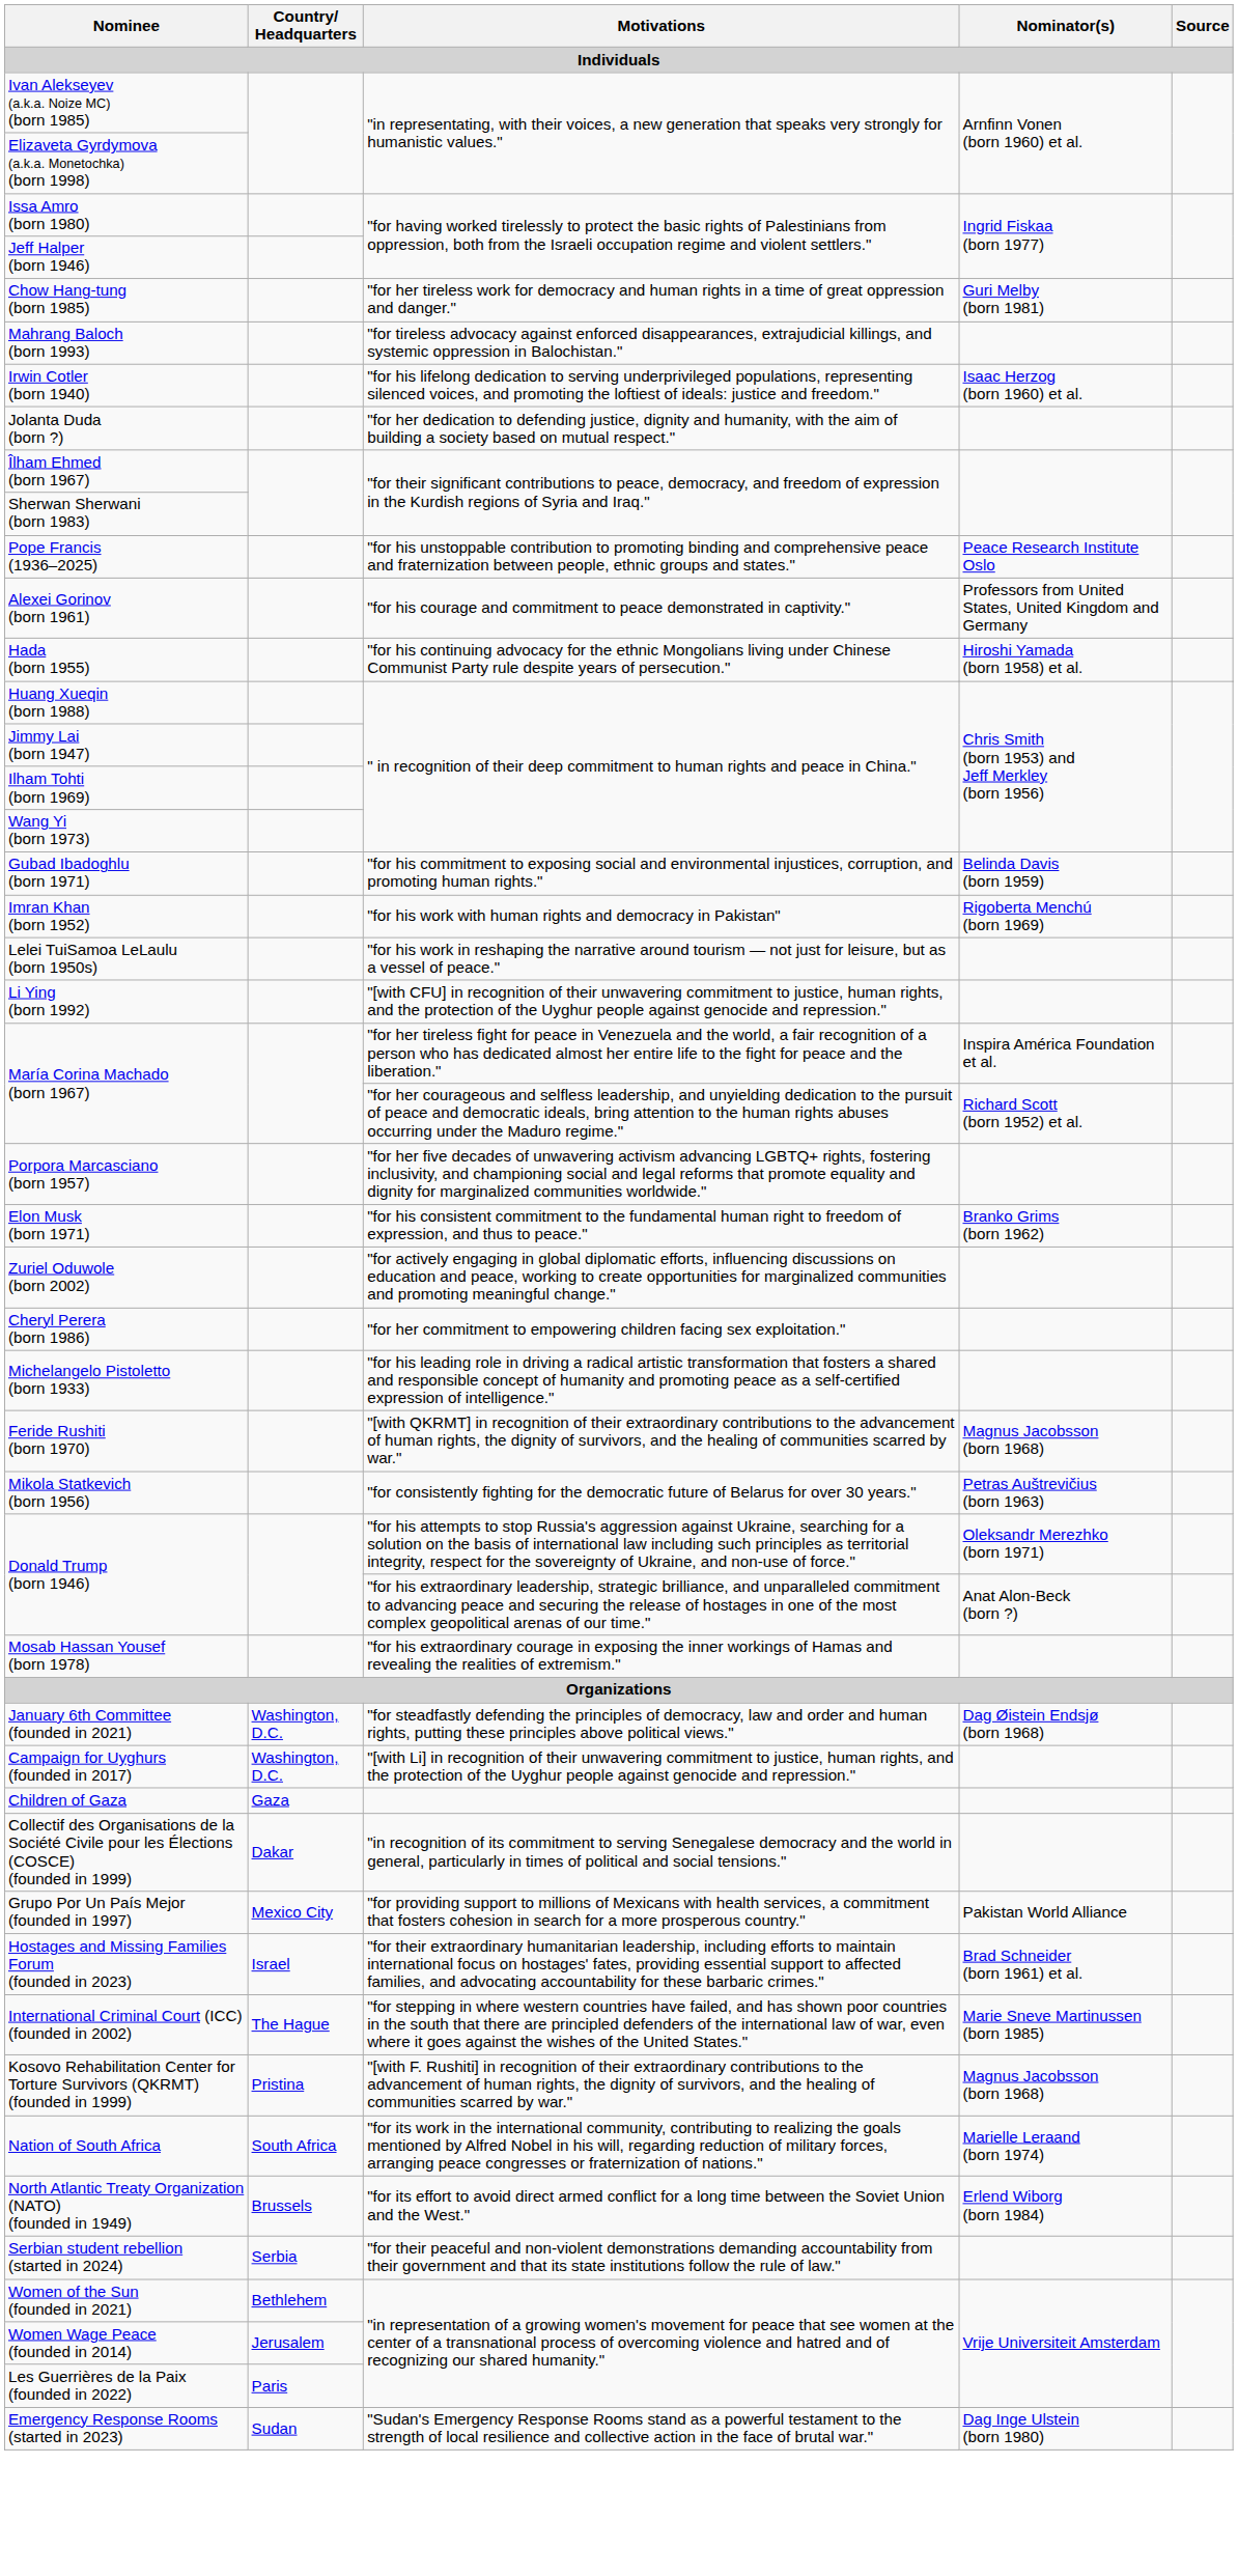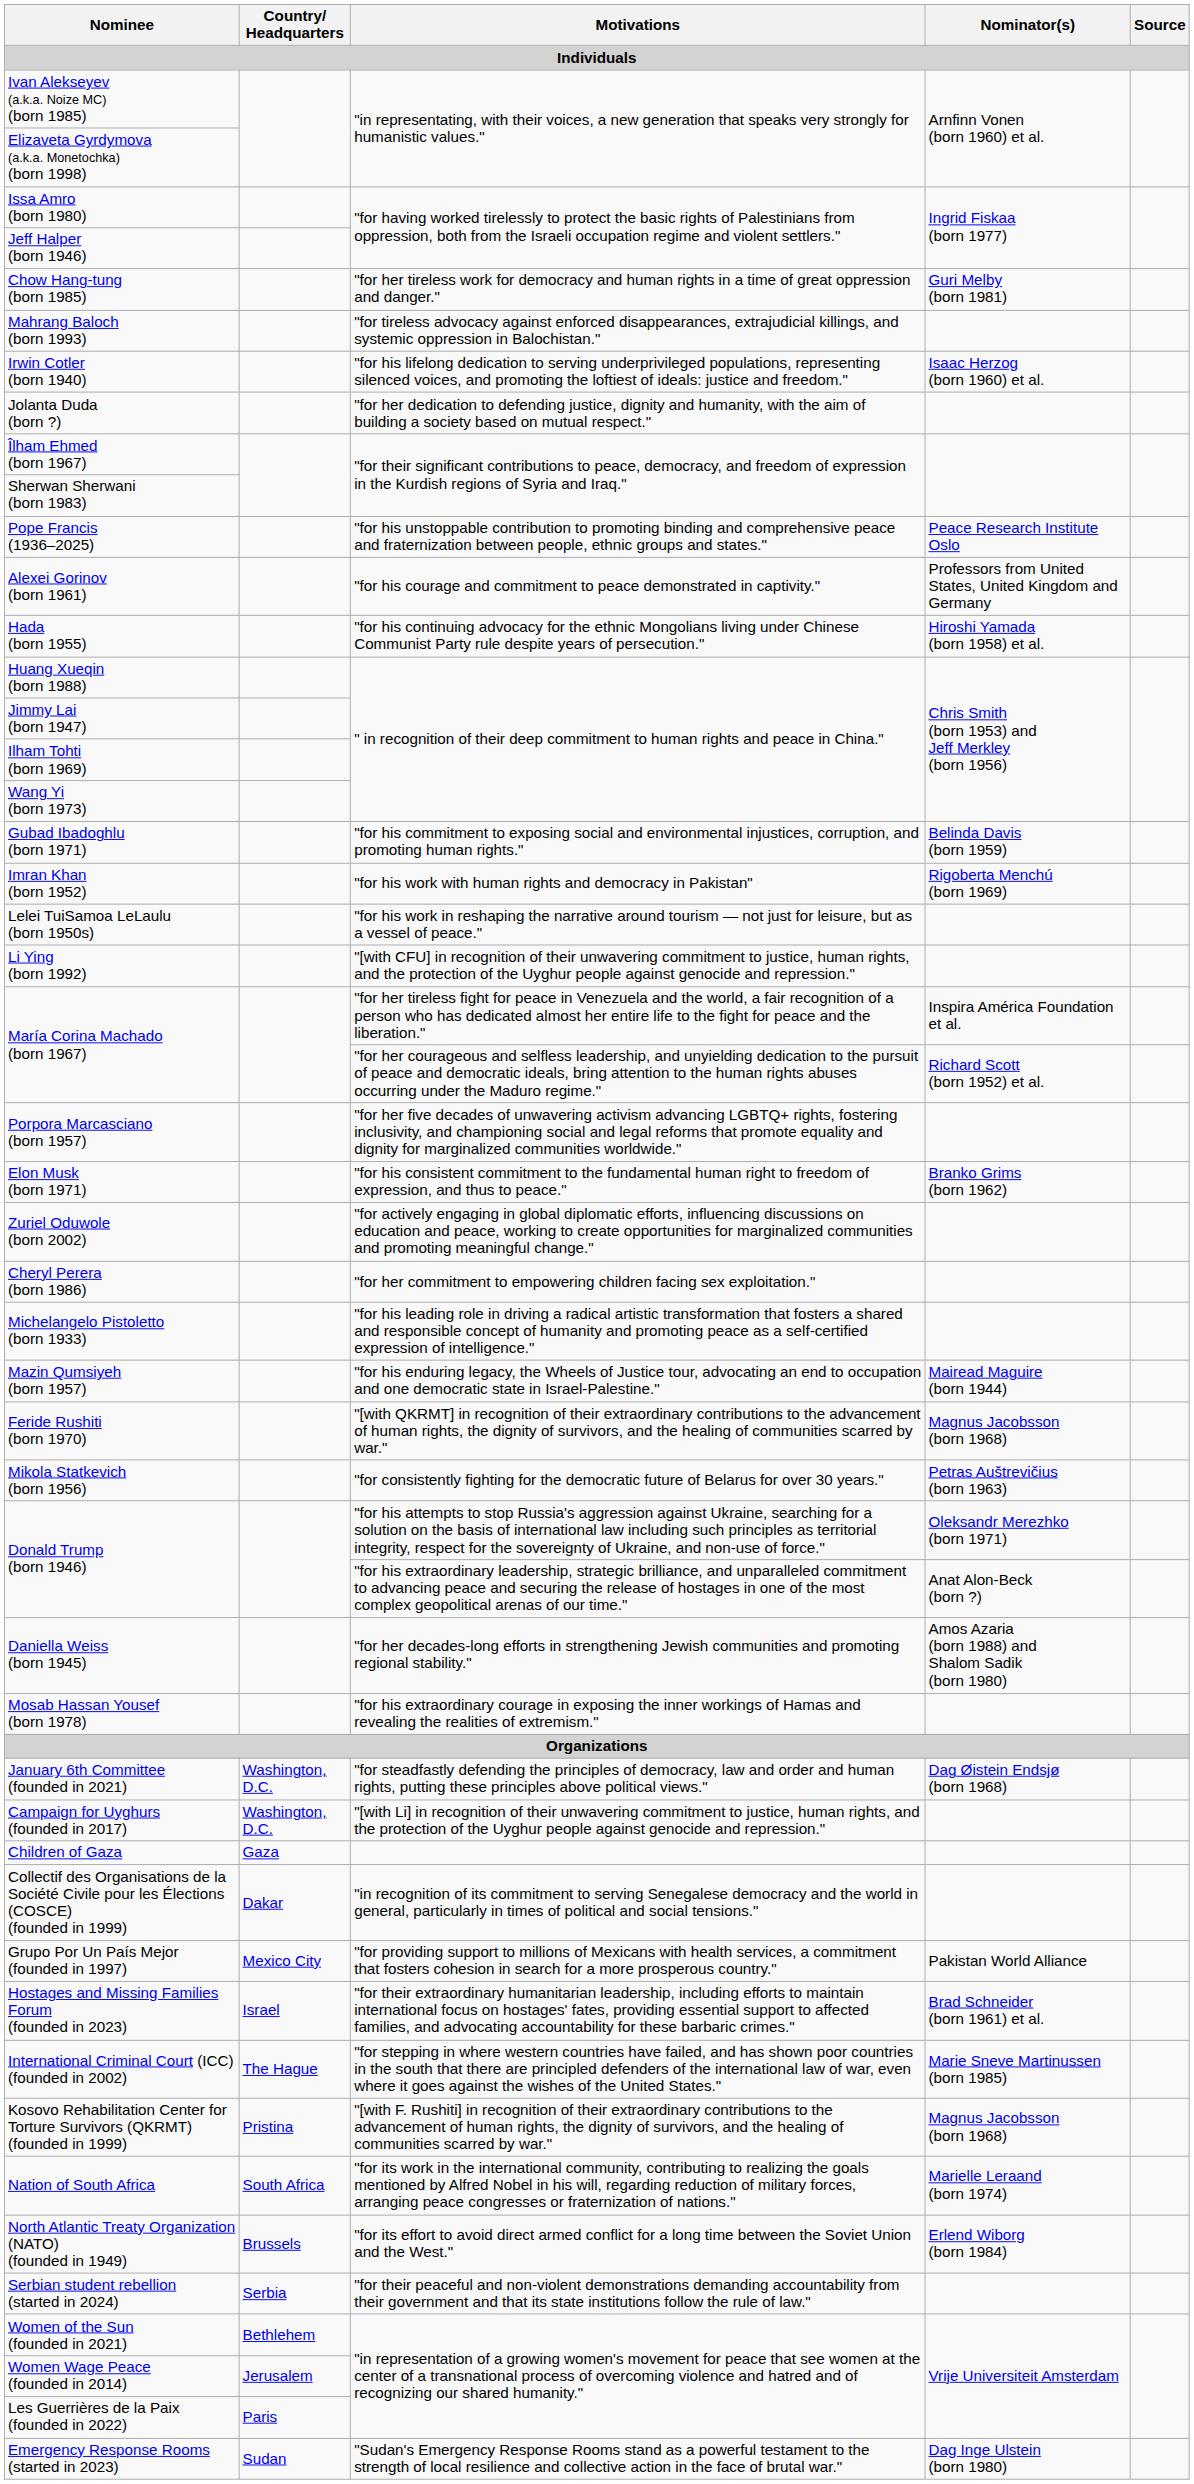+ row: Mazin Qumsiyeh (born 1957) | "for his enduring legacy, the Wheels of Justice tour, advocating an end to occupation and one democratic state in Israel-Palestine." | Mairead Maguire (born 1944)
+ row: Daniella Weiss (born 1945) | "for her decades-long efforts in strengthening Jewish communities and promoting regional stability." | Amos Azaria (born 1988) and Shalom Sadik (born 1980)
